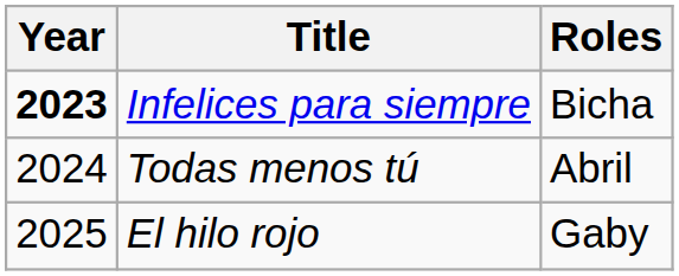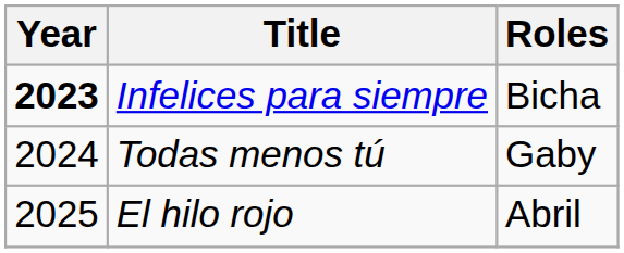Todas menos tú | Roles: Abril -> Gaby
El hilo rojo | Roles: Gaby -> Abril
